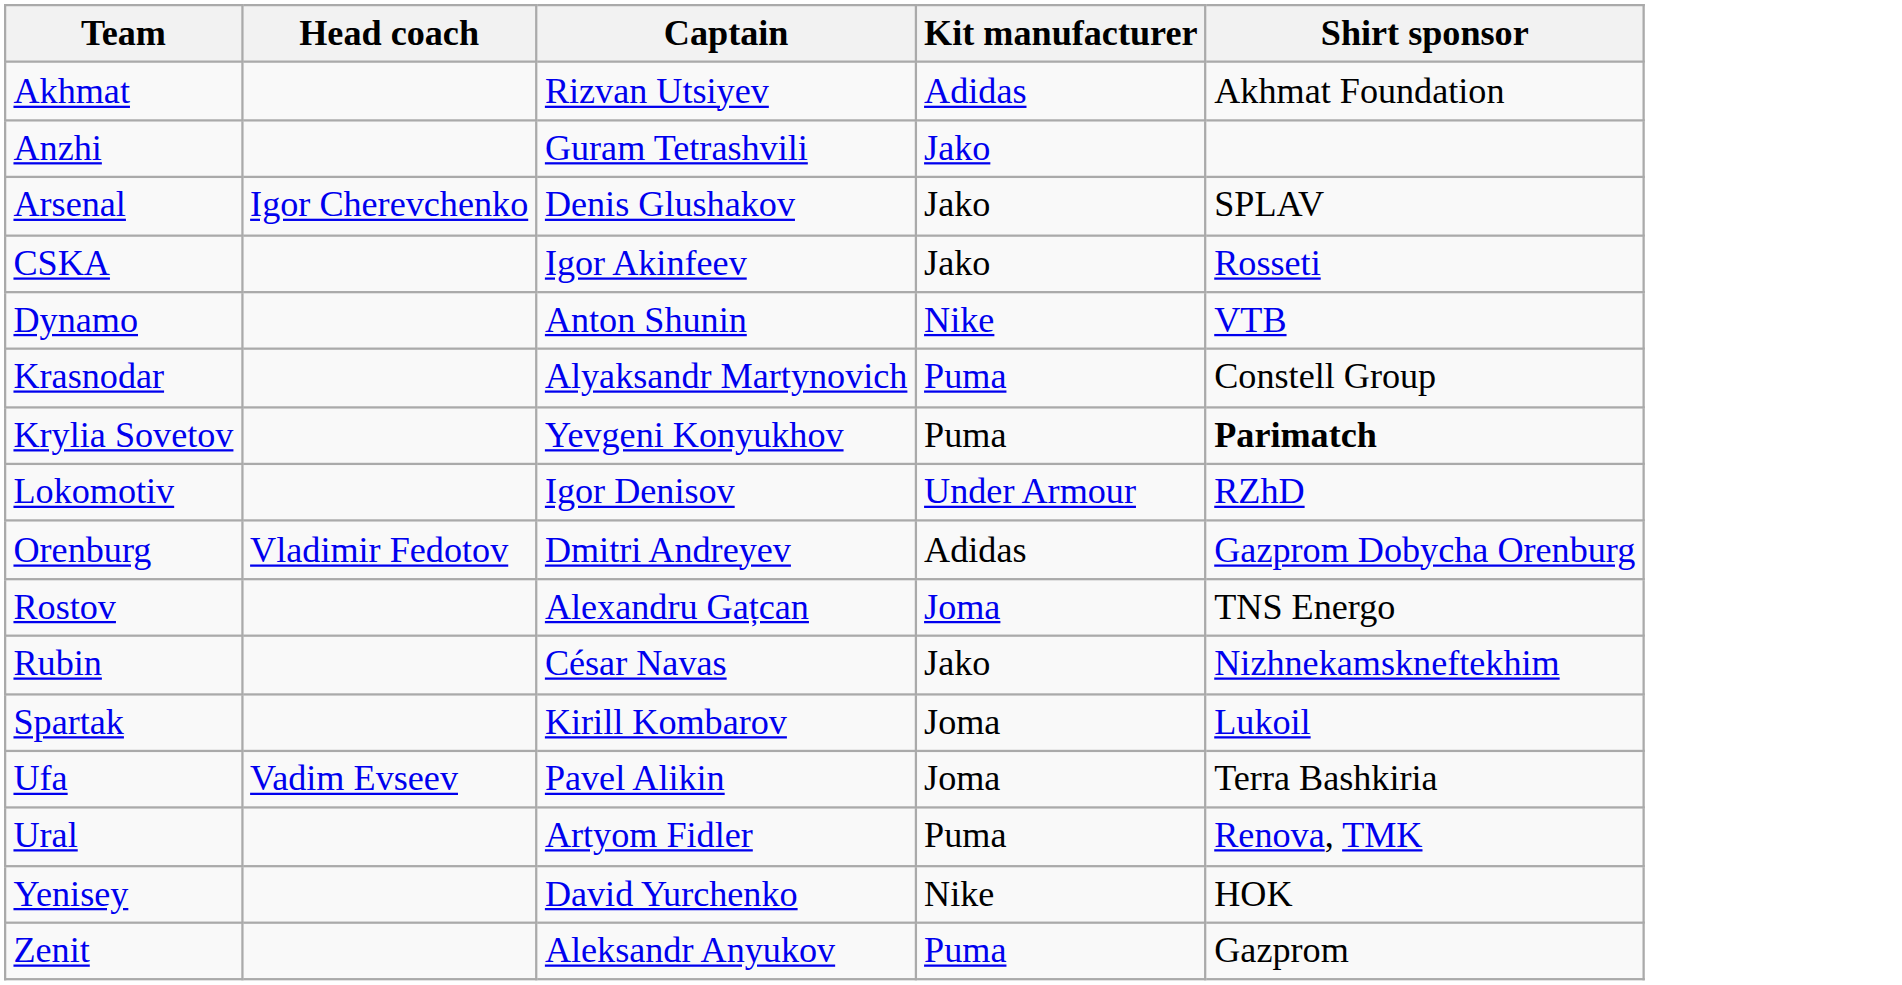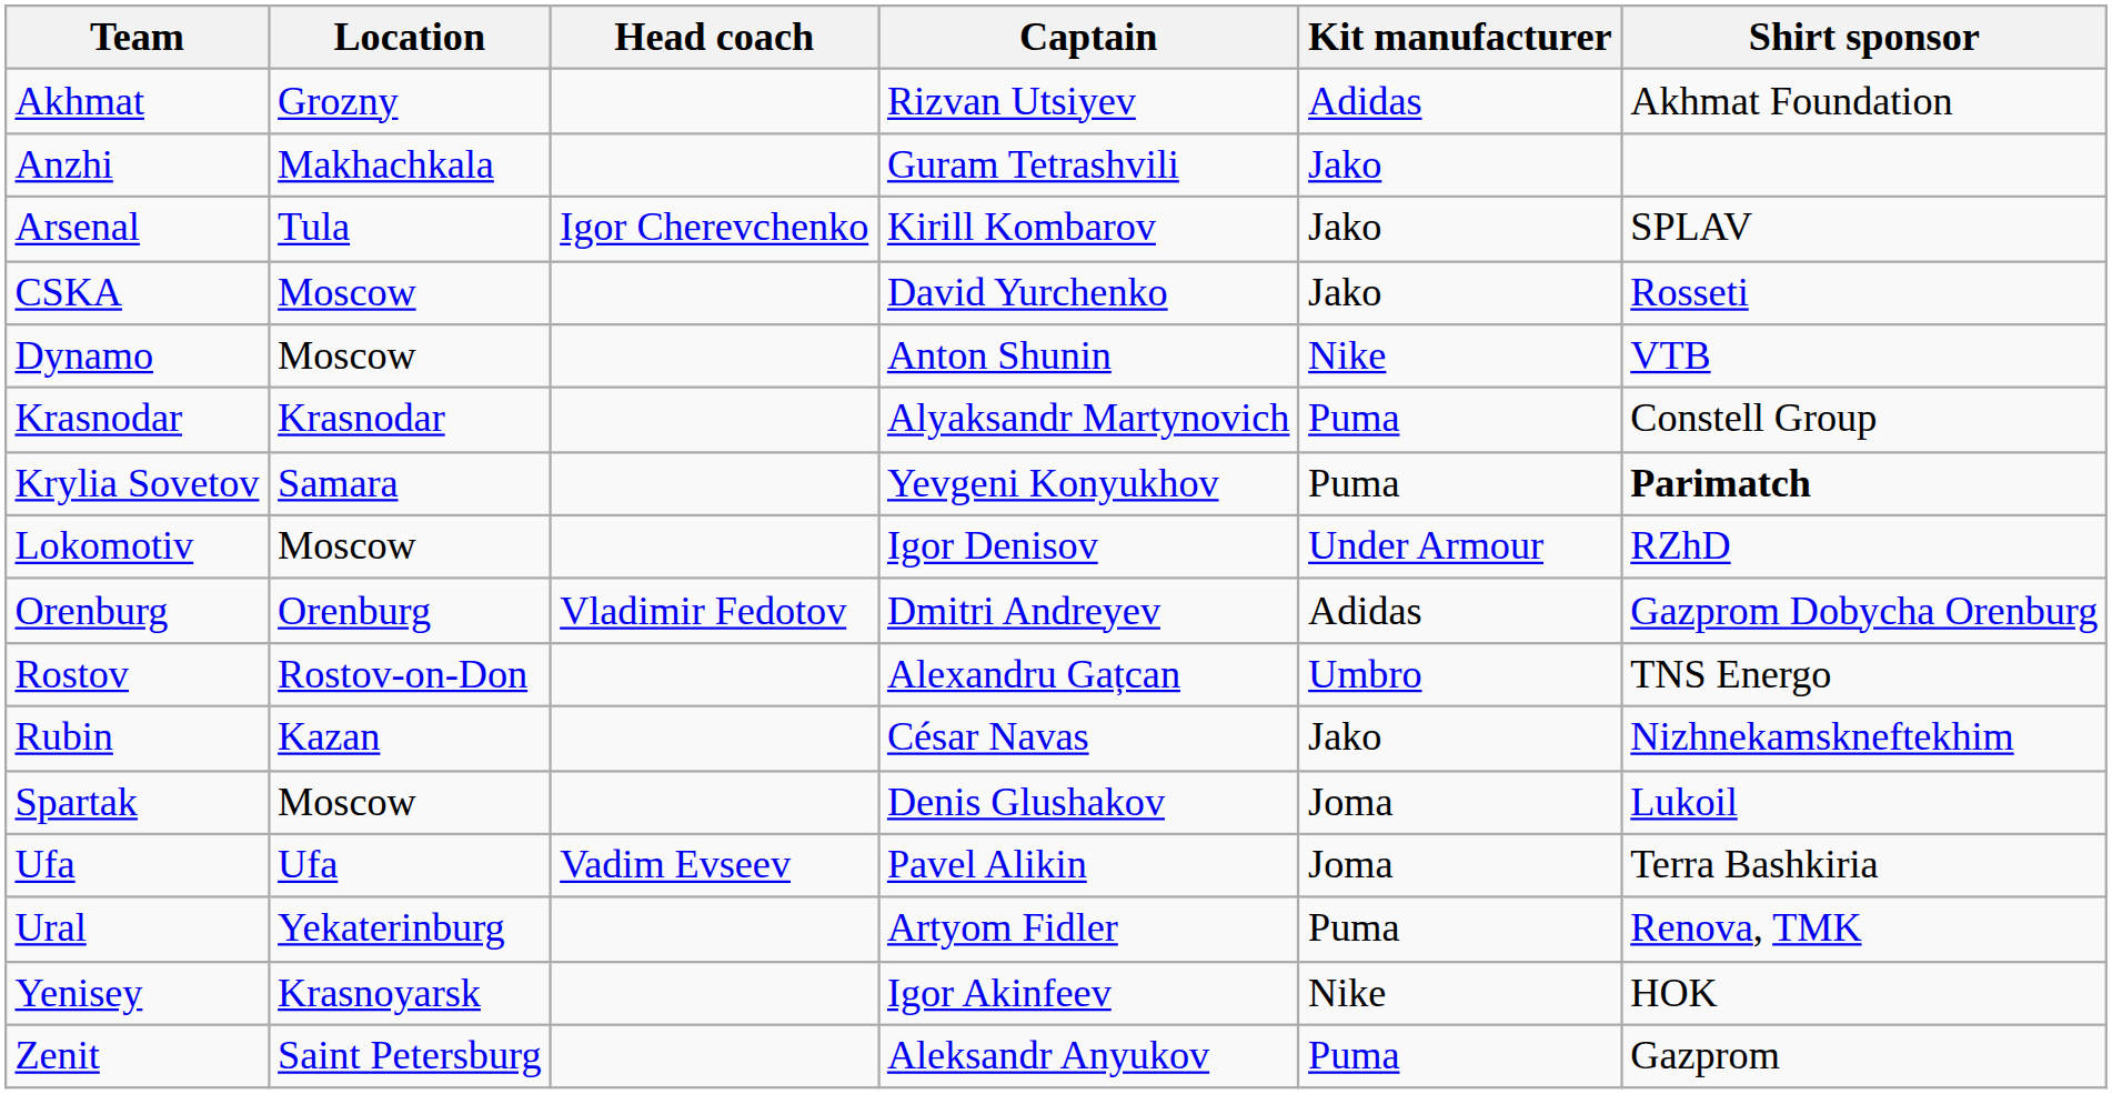+ column: Location | Grozny | Makhachkala | Tula | Moscow | Moscow | Krasnodar | Samara | Moscow | Orenburg | Rostov-on-Don | Kazan | Moscow | Ufa | Yekaterinburg | Krasnoyarsk | Saint Petersburg
Arsenal | Captain: Denis Glushakov -> Kirill Kombarov
CSKA | Captain: Igor Akinfeev -> David Yurchenko
Rostov | Kit manufacturer: Joma -> Umbro
Spartak | Captain: Kirill Kombarov -> Denis Glushakov
Yenisey | Captain: David Yurchenko -> Igor Akinfeev
